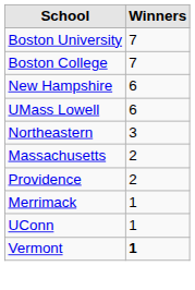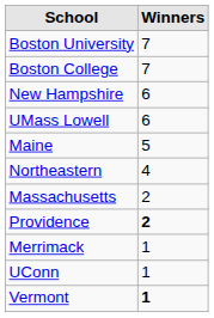+ row: Maine | 5
Northeastern | Winners: 3 -> 4
Providence | Winners: normal -> bold
